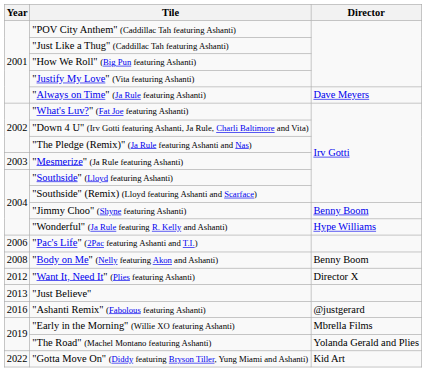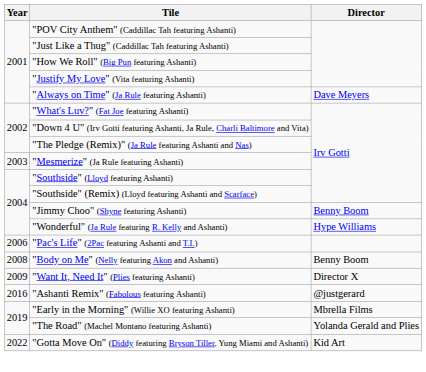"Want It, Need It" (Plies featuring Ashanti) | Year: 2012 -> 2009
- row: 2013 | "Just Believe"
